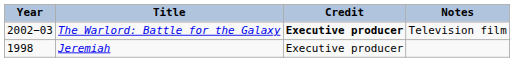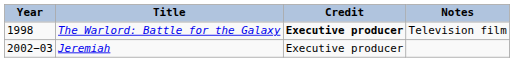The Warlord: Battle for the Galaxy | Year: 2002−03 -> 1998
Jeremiah | Year: 1998 -> 2002−03
